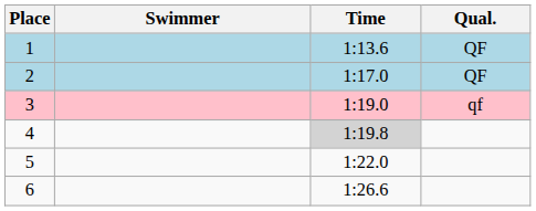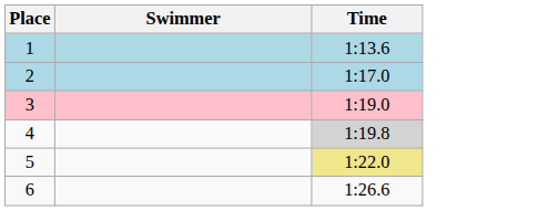- column: Qual. | QF | QF | qf
5 | Time: no background -> khaki background
